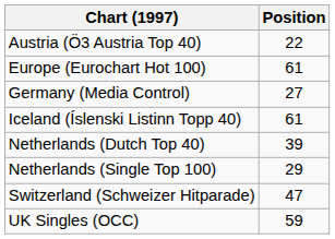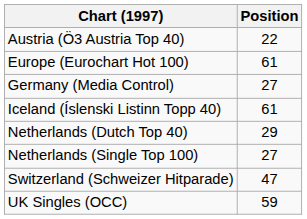Netherlands (Dutch Top 40) | Position: 39 -> 29
Netherlands (Single Top 100) | Position: 29 -> 27
